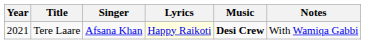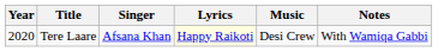Tere Laare | Year: 2021 -> 2020
Tere Laare | Music: bold -> normal
